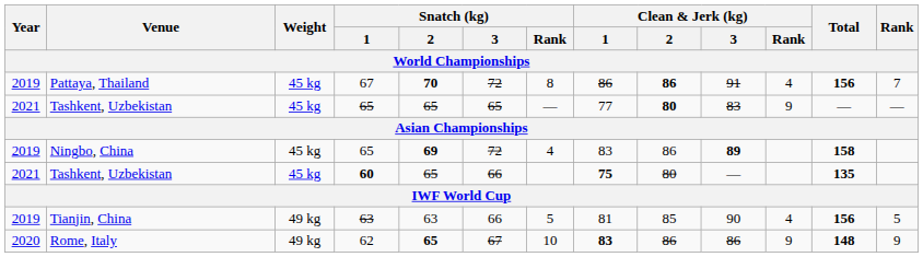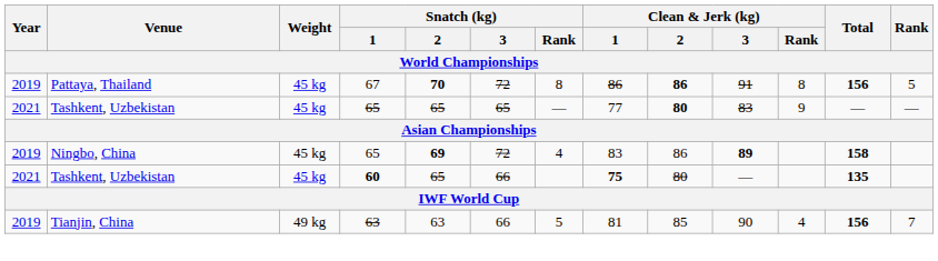Pattaya, Thailand | Clean & Jerk (kg) / Rank: 4 -> 8
Pattaya, Thailand | Rank: 7 -> 5
Tianjin, China | Rank: 5 -> 7
- row: 2020 | Rome, Italy | 49 kg | 62 | 65 | 67 | 10 | 83 | 86 | 86 | 9 | 148 | 9
